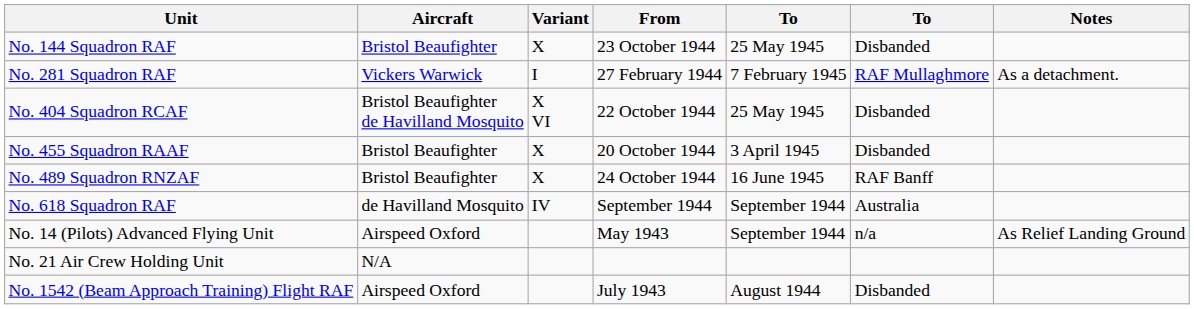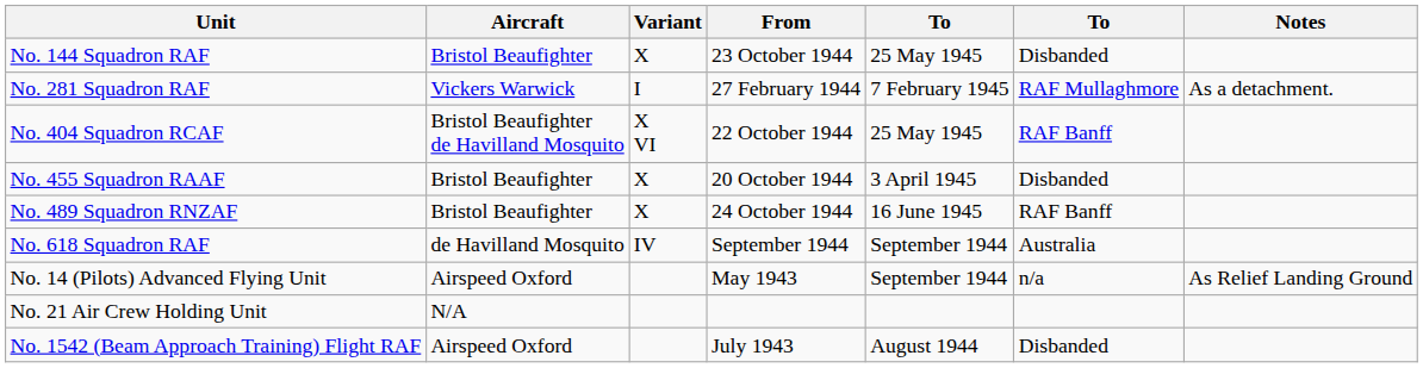No. 404 Squadron RCAF | column 6: Disbanded -> RAF Banff
